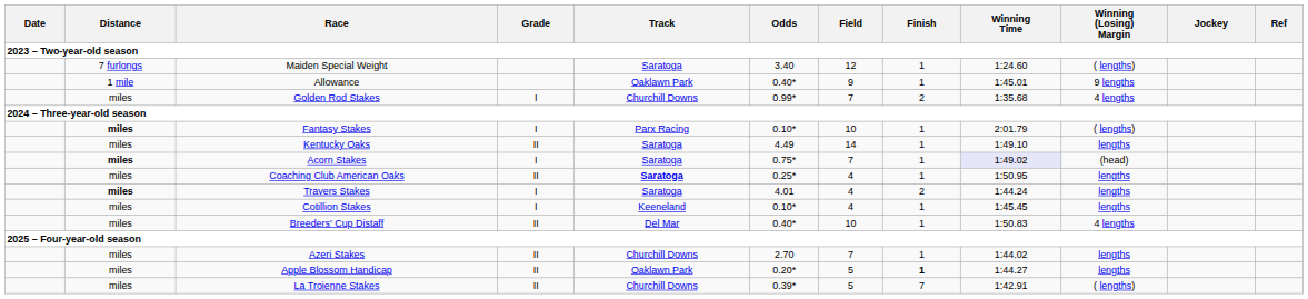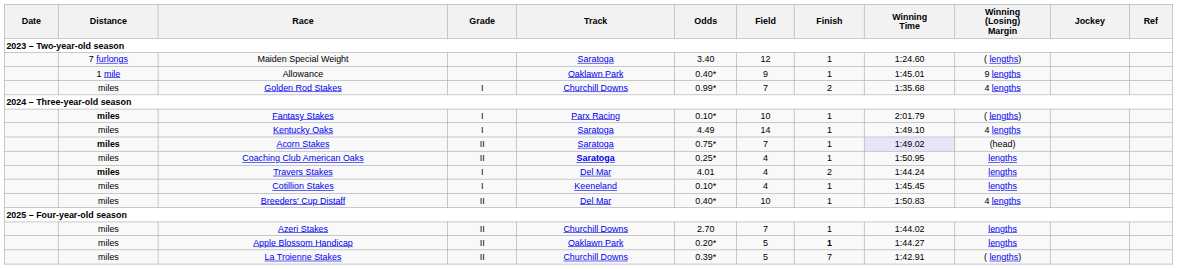Kentucky Oaks | Grade: II -> I
Kentucky Oaks | Winning (Losing) Margin: lengths -> 4 lengths
Acorn Stakes | Grade: I -> II
Travers Stakes | Track: Saratoga -> Del Mar
